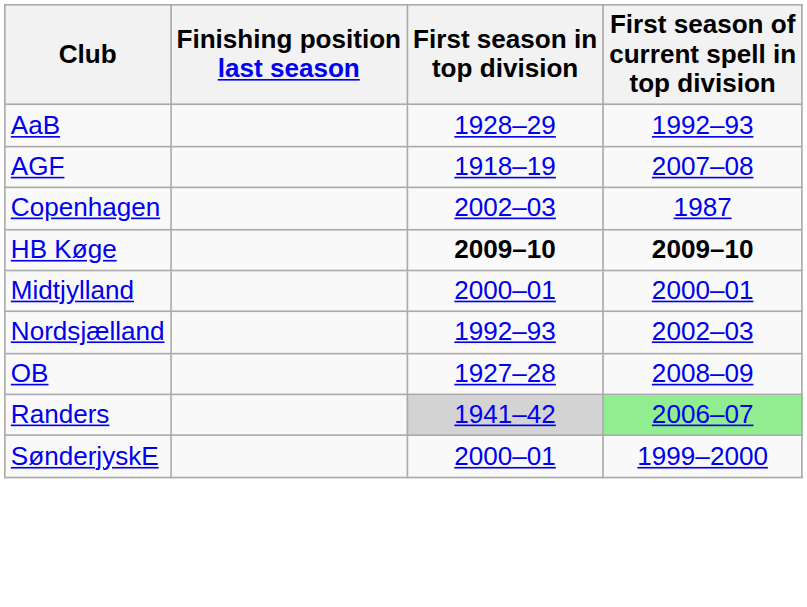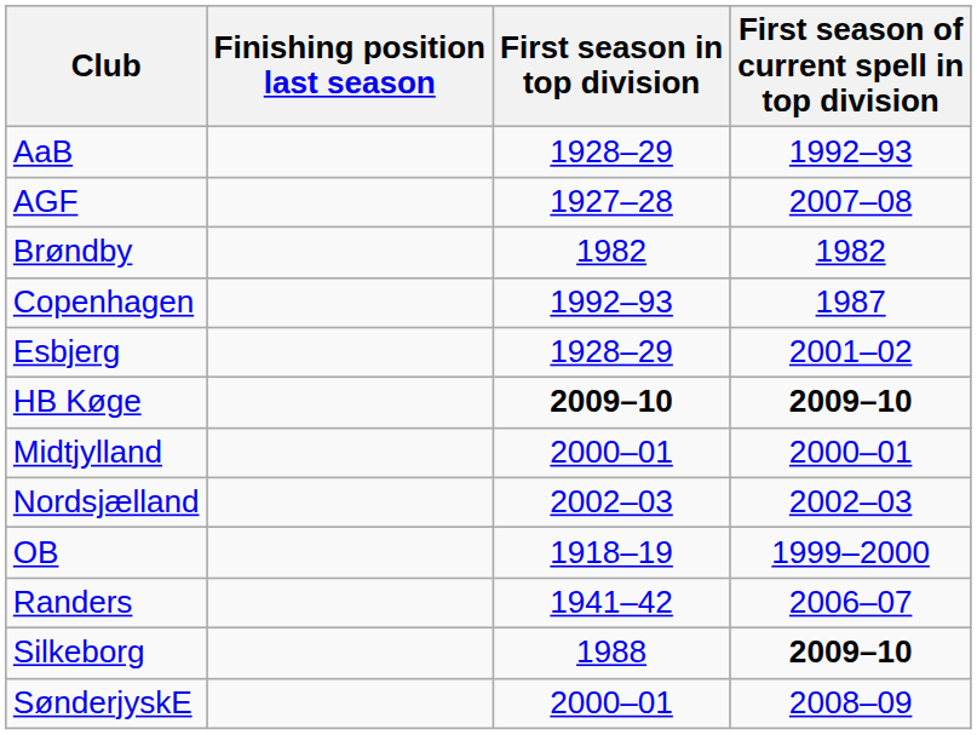AGF | First season in top division: 1918–19 -> 1927–28
+ row: Brøndby | 1982 | 1982
Copenhagen | First season in top division: 2002–03 -> 1992–93
+ row: Esbjerg | 1928–29 | 2001–02
Nordsjælland | First season in top division: 1992–93 -> 2002–03
OB | First season in top division: 1927–28 -> 1918–19
OB | First season of current spell in top division: 2008–09 -> 1999–2000
Randers | First season in top division: lightgrey background -> no background
Randers | First season of current spell in top division: lightgreen background -> no background
+ row: Silkeborg | 1988 | 2009–10
SønderjyskE | First season of current spell in top division: 1999–2000 -> 2008–09
